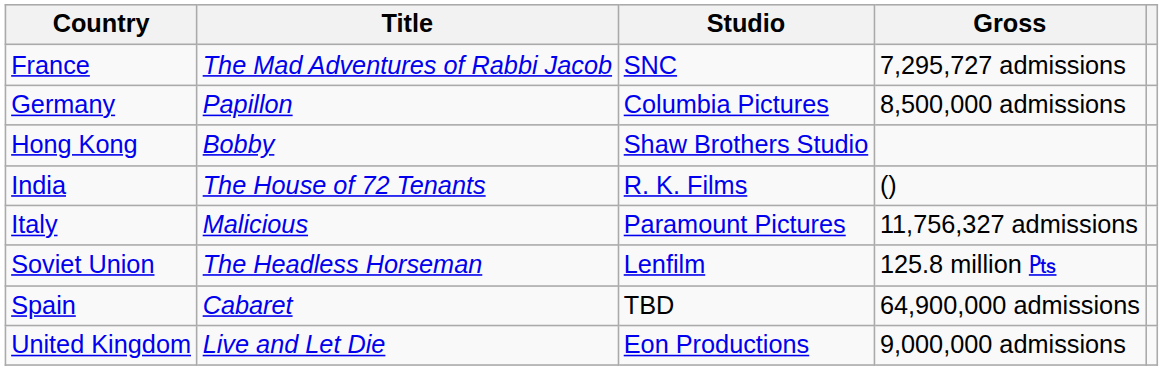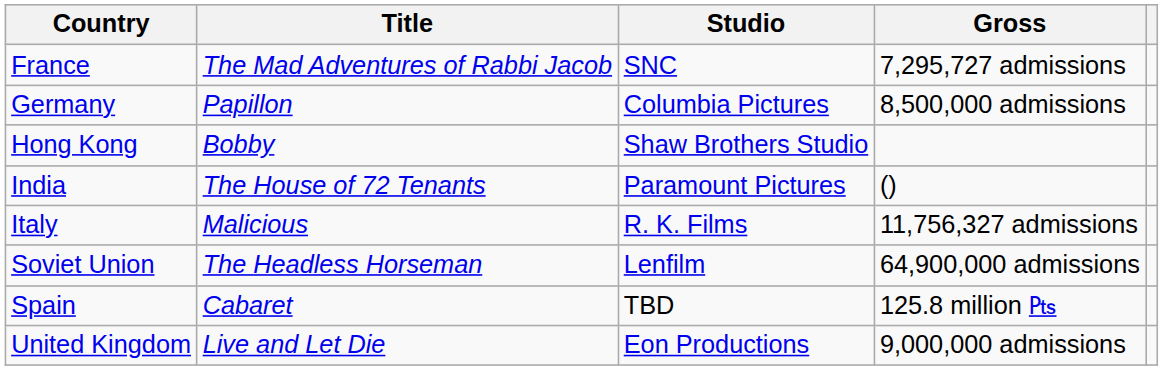India | Studio: R. K. Films -> Paramount Pictures
Italy | Studio: Paramount Pictures -> R. K. Films
Soviet Union | Gross: 125.8 million ₧ -> 64,900,000 admissions
Spain | Gross: 64,900,000 admissions -> 125.8 million ₧
